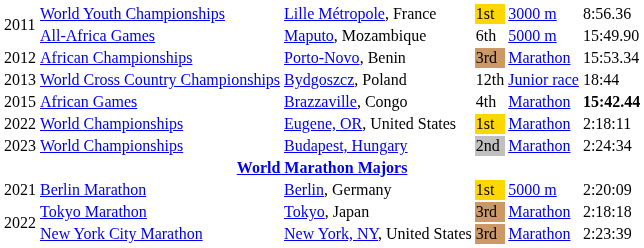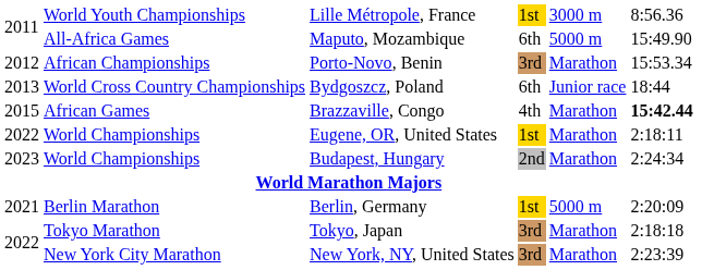Bydgoszcz, Poland | column 4: 12th -> 6th
